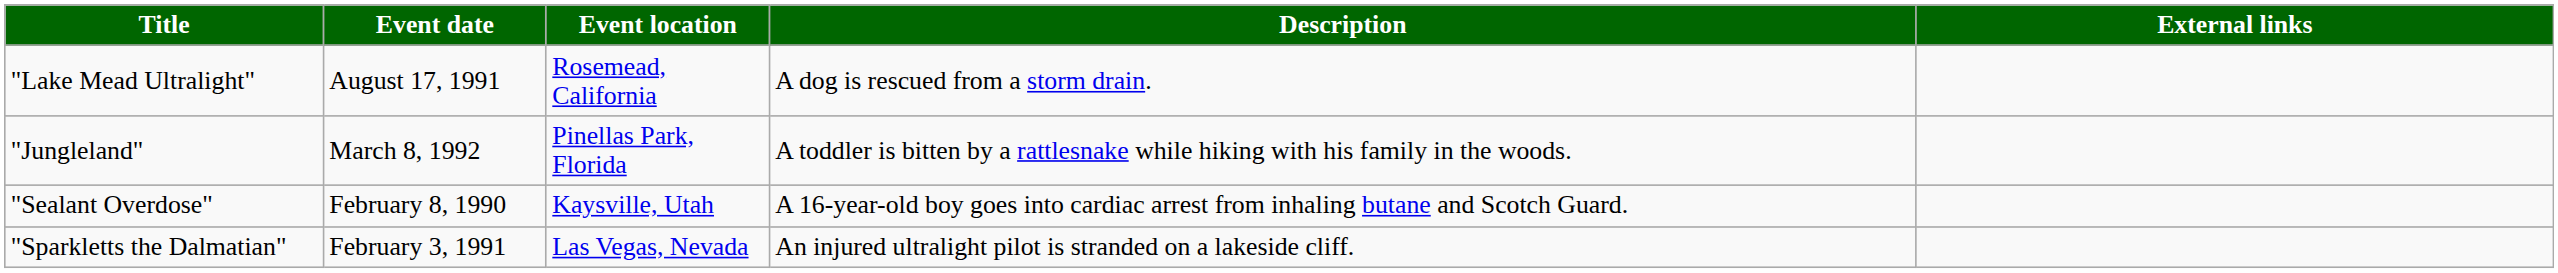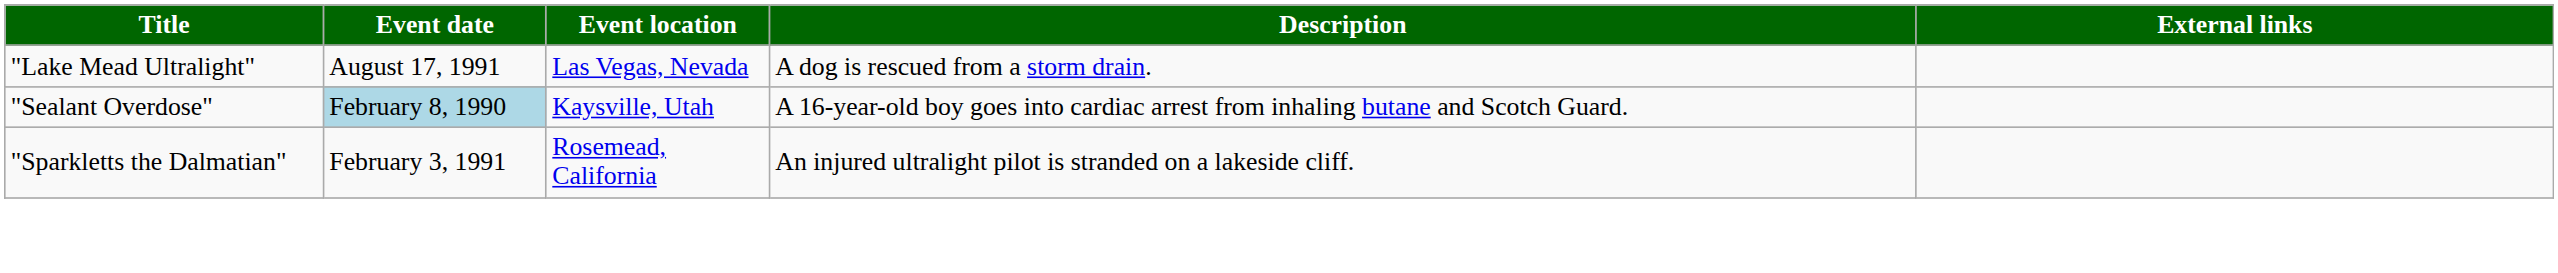"Lake Mead Ultralight" | Event location: Rosemead, California -> Las Vegas, Nevada
- row: "Jungleland" | March 8, 1992 | Pinellas Park, Florida | A toddler is bitten by a rattlesnake while hiking with his family in the woods.
"Sealant Overdose" | Event date: no background -> lightblue background
"Sparkletts the Dalmatian" | Event location: Las Vegas, Nevada -> Rosemead, California
